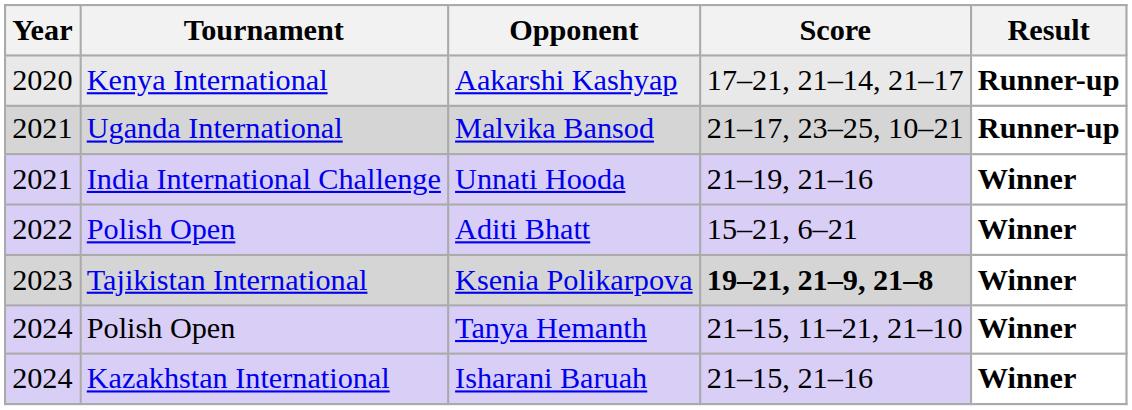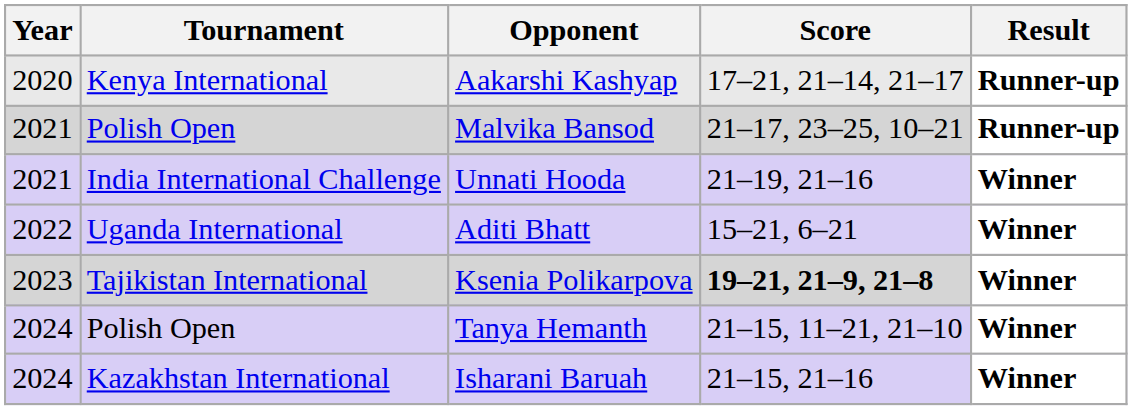Malvika Bansod | Tournament: Uganda International -> Polish Open
Aditi Bhatt | Tournament: Polish Open -> Uganda International
